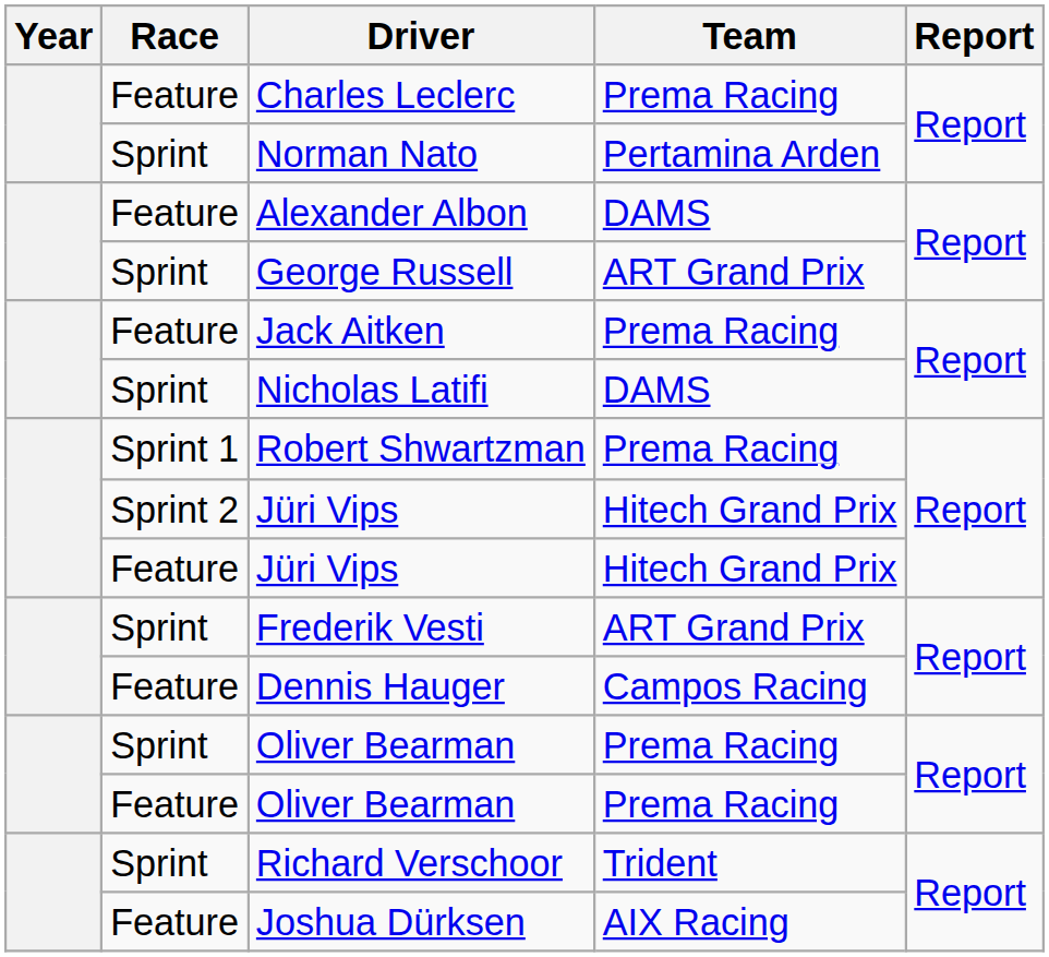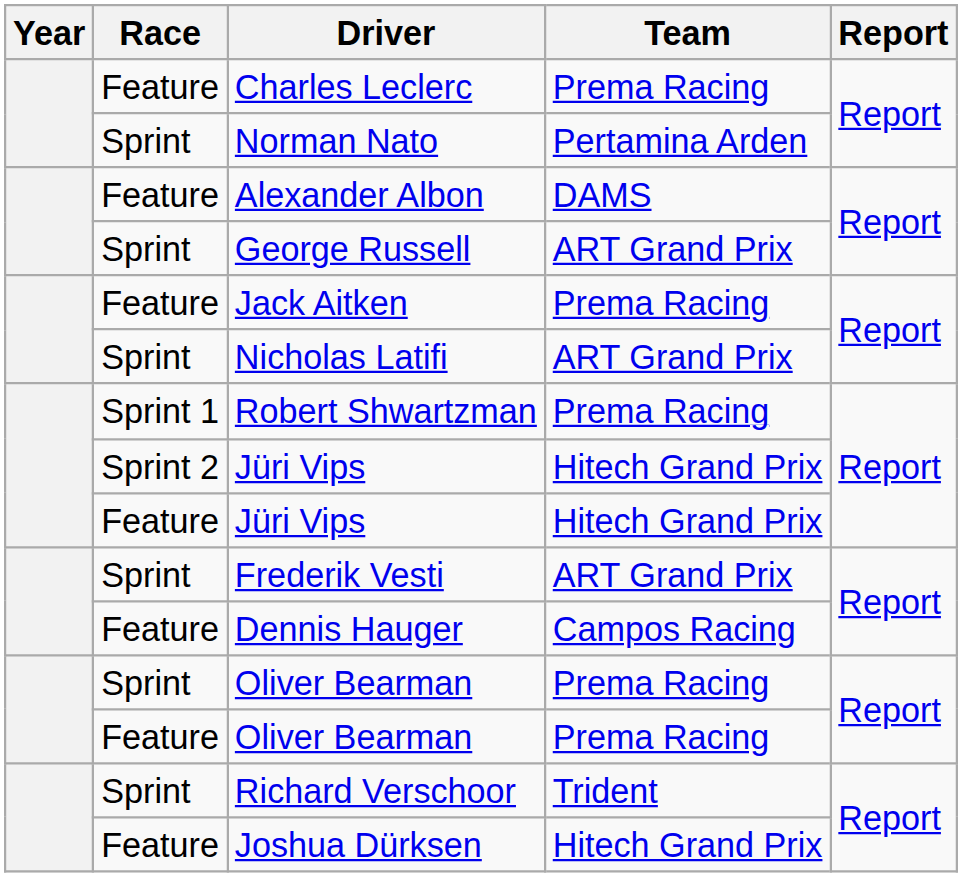Nicholas Latifi | Team: DAMS -> ART Grand Prix
Joshua Dürksen | Team: AIX Racing -> Hitech Grand Prix
